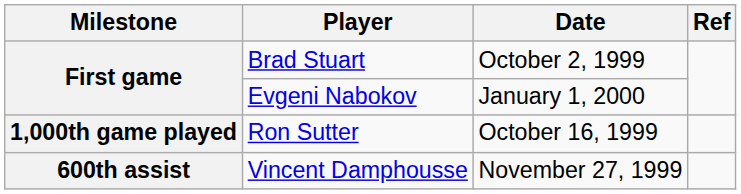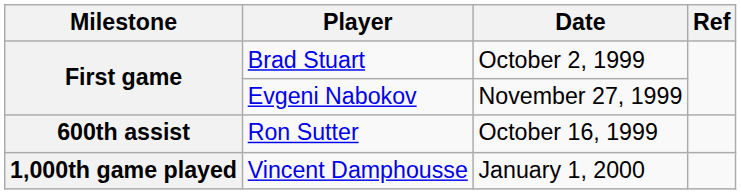Evgeni Nabokov | Date: January 1, 2000 -> November 27, 1999
Ron Sutter | Milestone: 1,000th game played -> 600th assist
Vincent Damphousse | Milestone: 600th assist -> 1,000th game played
Vincent Damphousse | Date: November 27, 1999 -> January 1, 2000
